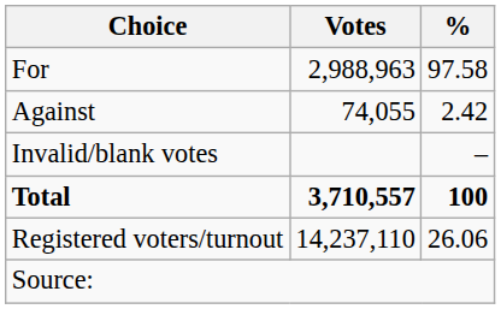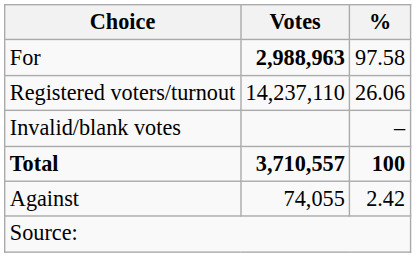For | Votes: normal -> bold
rows swapped: Against <-> Registered voters/turnout
